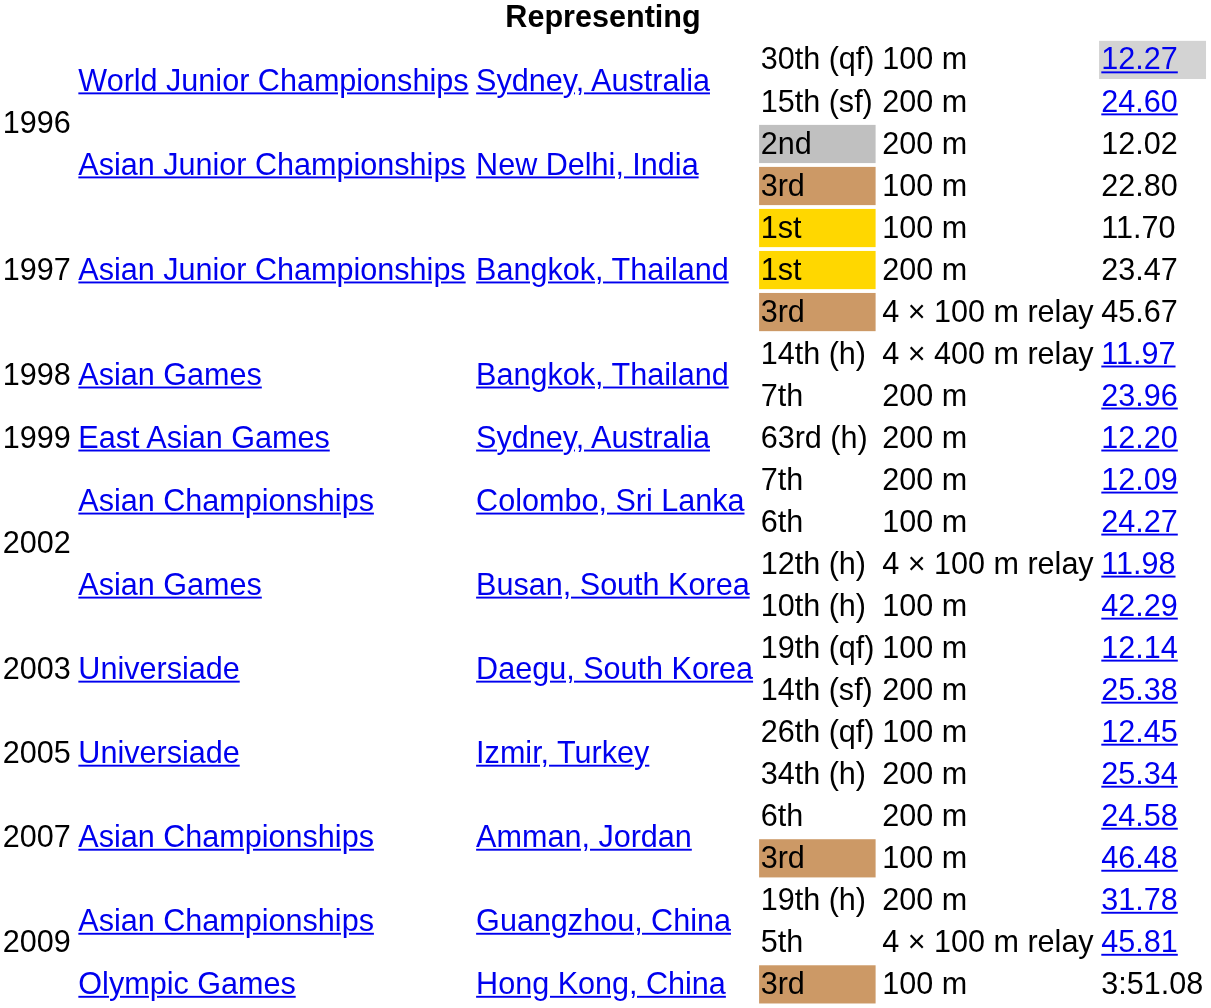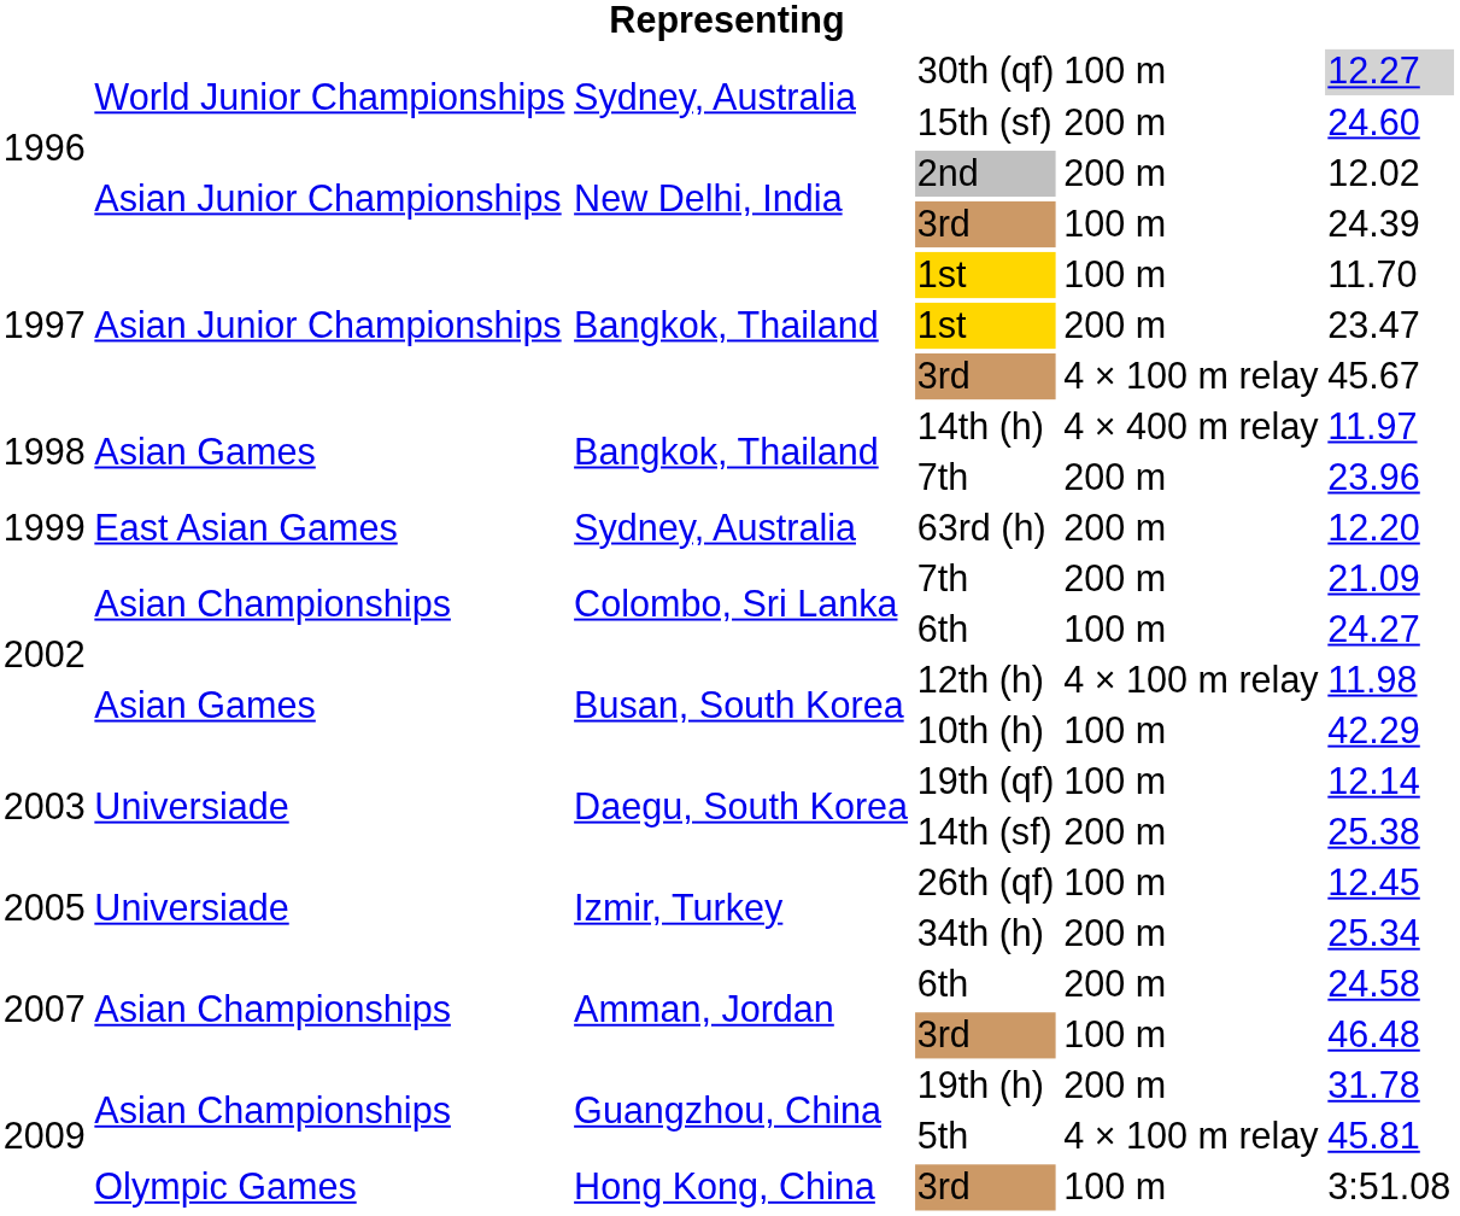New Delhi, India / 3rd | column 6: 22.80 -> 24.39
Colombo, Sri Lanka / 7th | column 6: 12.09 -> 21.09
